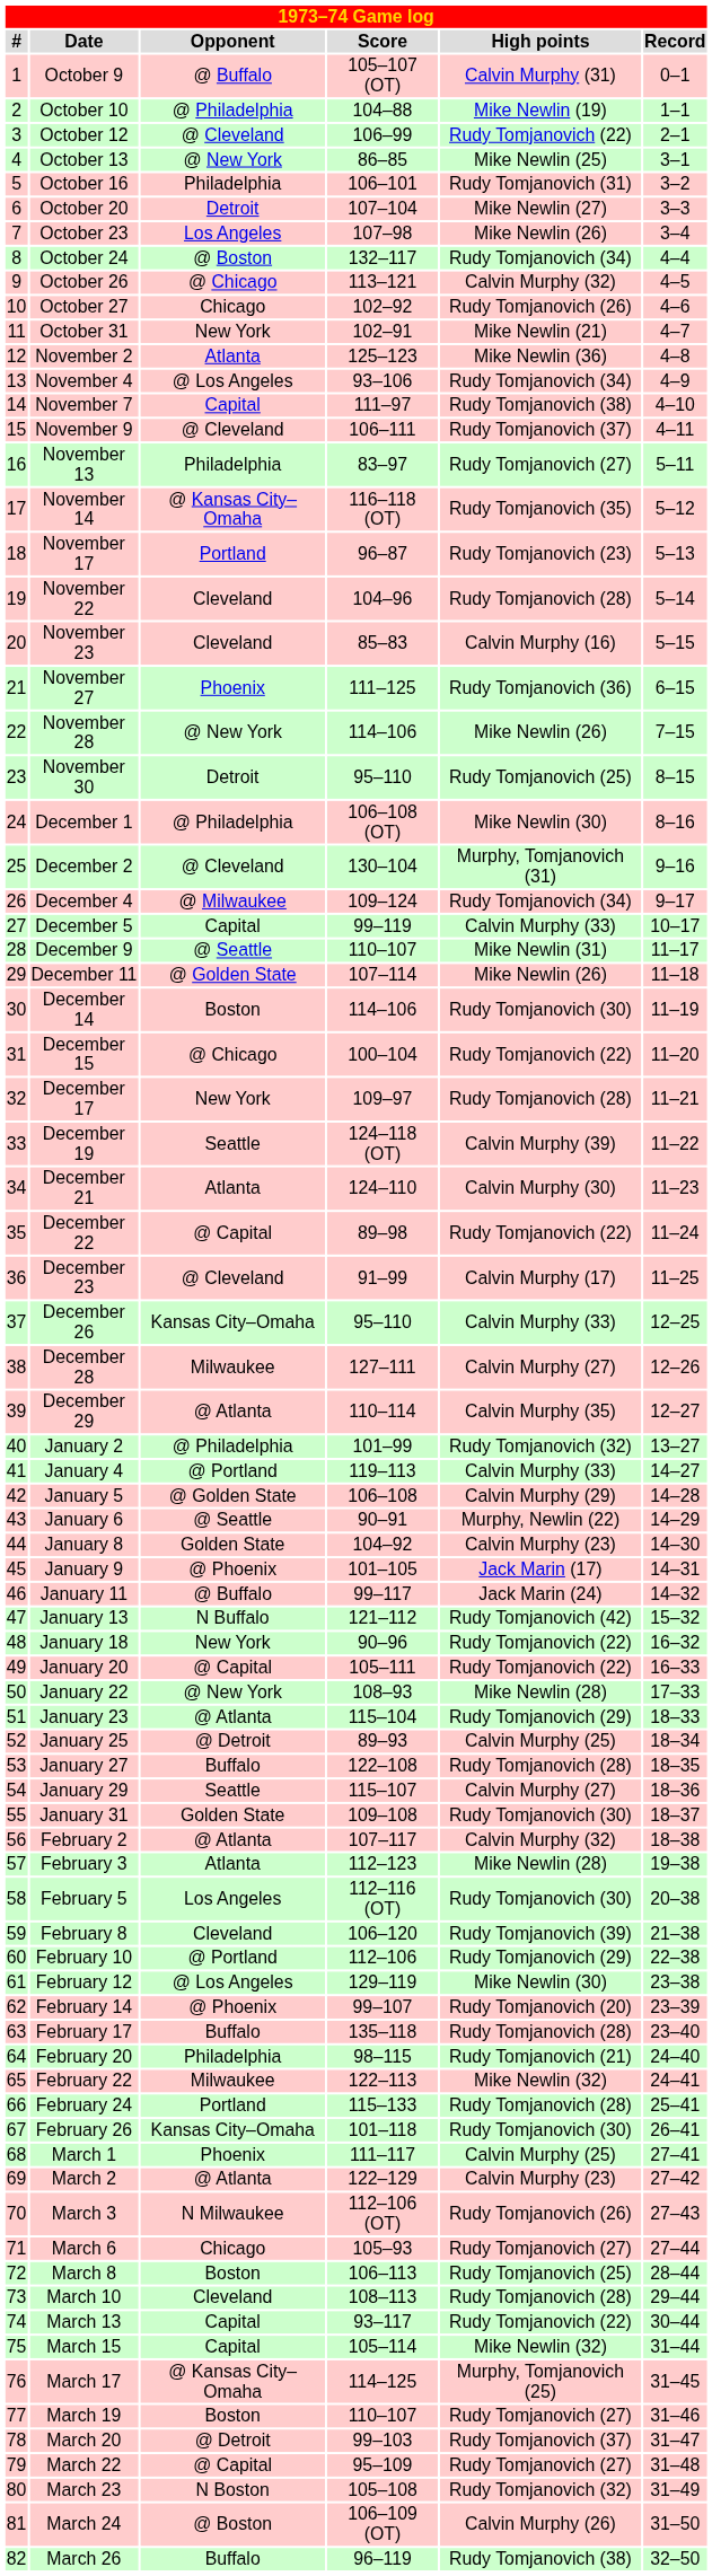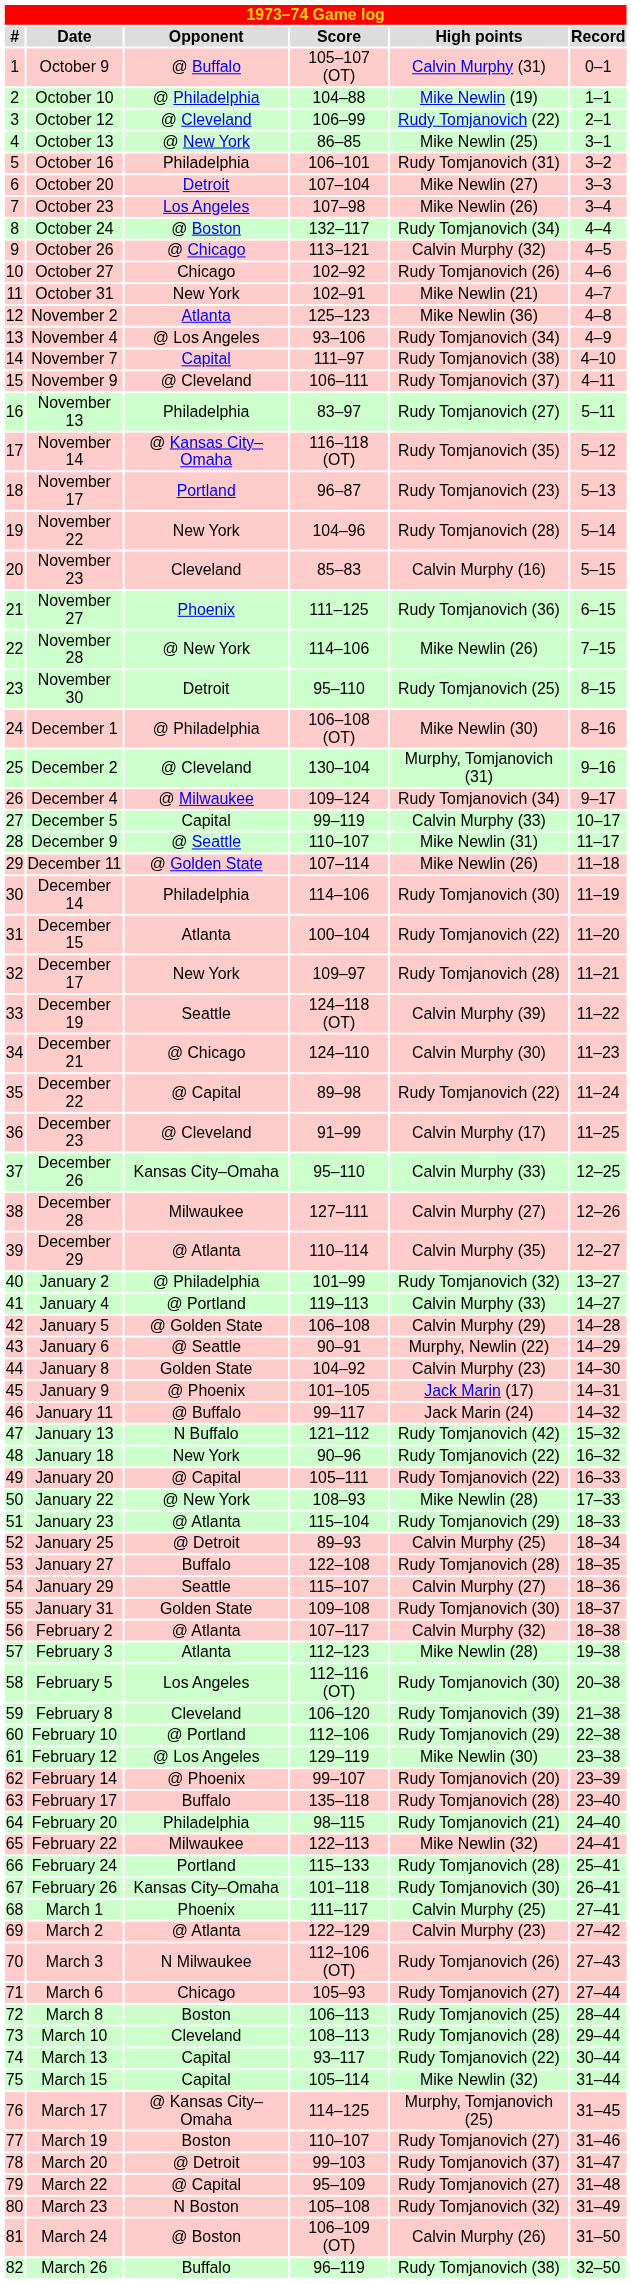November 22 | Opponent: Cleveland -> New York
December 14 | Opponent: Boston -> Philadelphia
December 15 | Opponent: @ Chicago -> Atlanta
December 21 | Opponent: Atlanta -> @ Chicago
